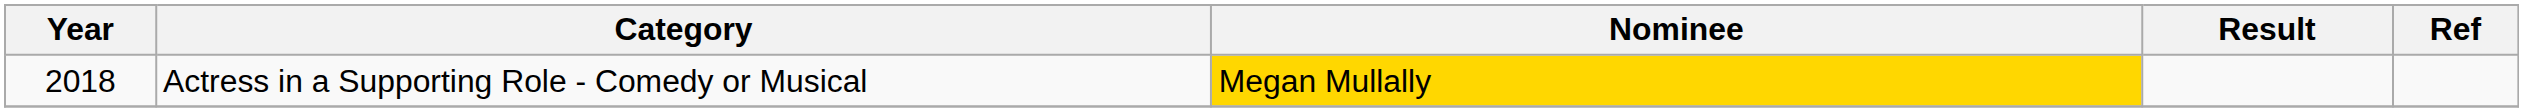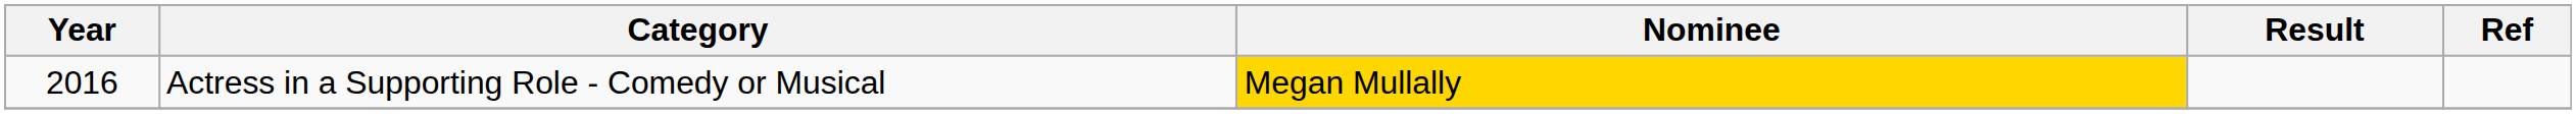Actress in a Supporting Role - Comedy or Musical | Year: 2018 -> 2016
